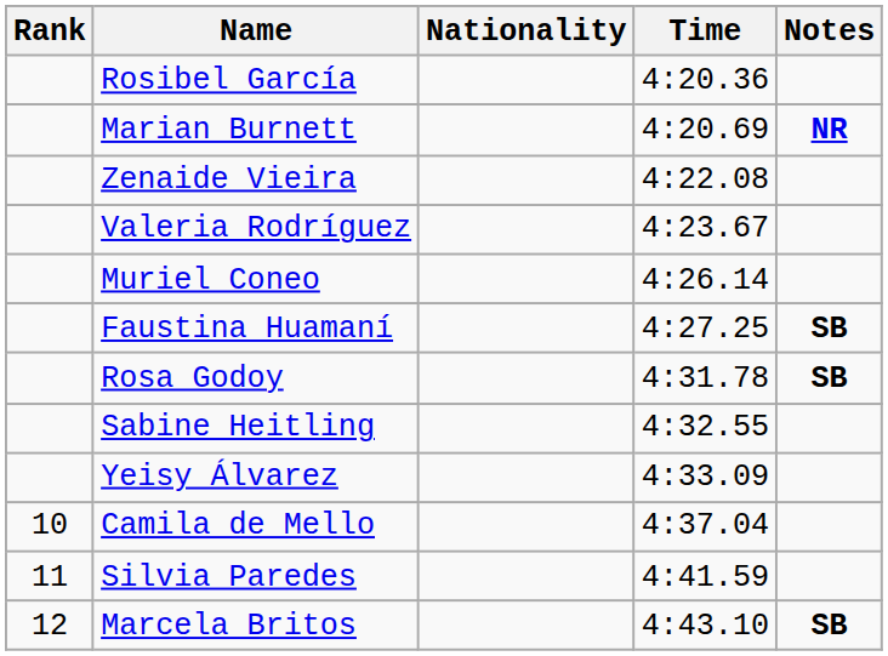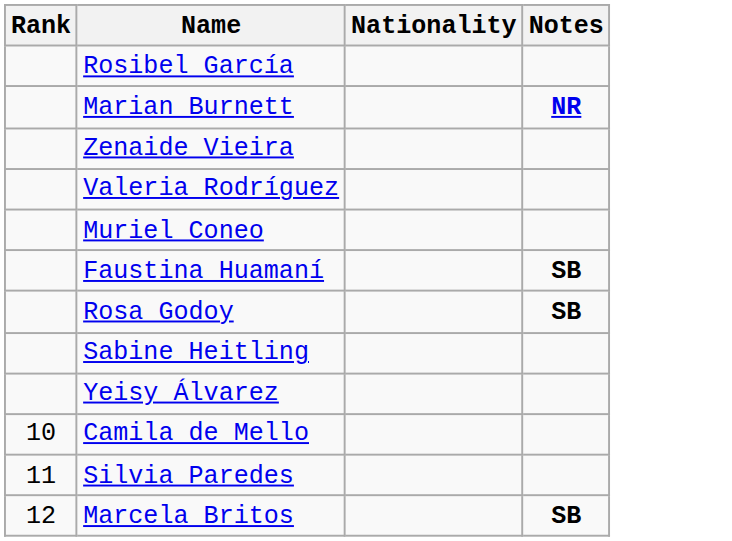- column: Time | 4:20.36 | 4:20.69 | 4:22.08 | 4:23.67 | 4:26.14 | 4:27.25 | 4:31.78 | 4:32.55 | 4:33.09 | 4:37.04 | 4:41.59 | 4:43.10
